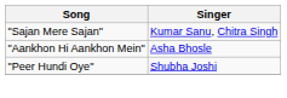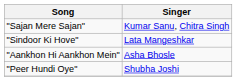+ row: "Sindoor Ki Hove" | Lata Mangeshkar
